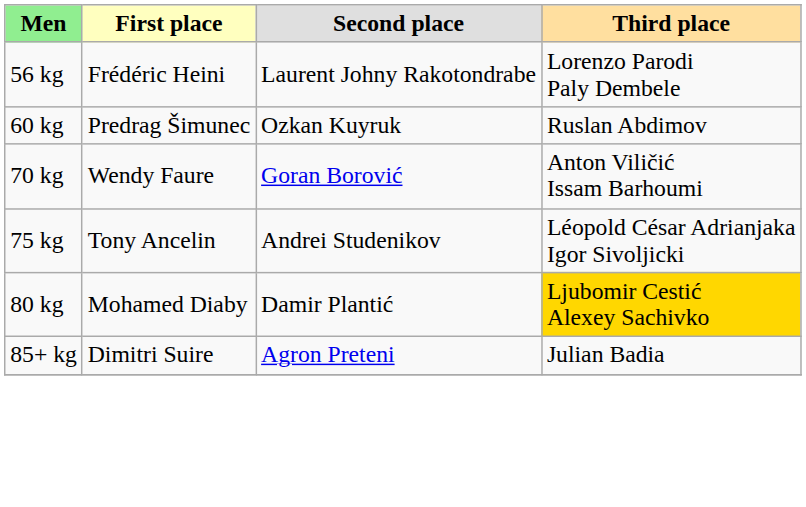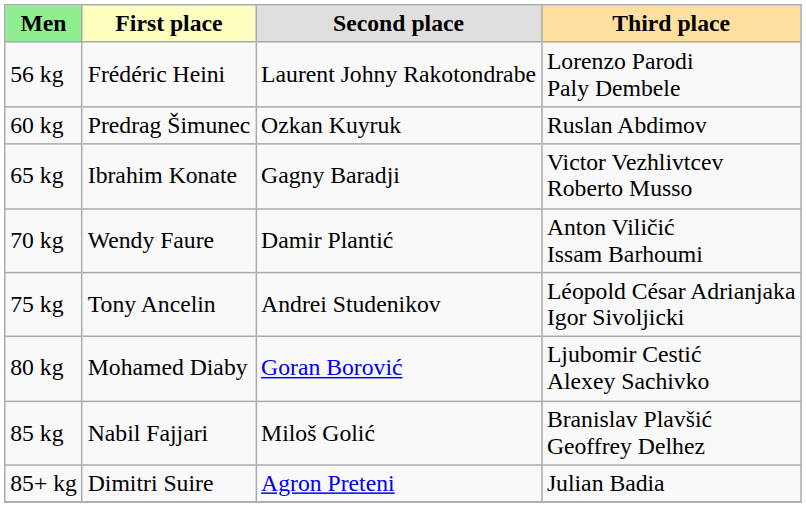+ row: 65 kg | Ibrahim Konate | Gagny Baradji | Victor Vezhlivtcev Roberto Musso
70 kg | Second place: Goran Borović -> Damir Plantić
80 kg | Second place: Damir Plantić -> Goran Borović
80 kg | Third place: gold background -> no background
+ row: 85 kg | Nabil Fajjari | Miloš Golić | Branislav Plavšić Geoffrey Delhez
